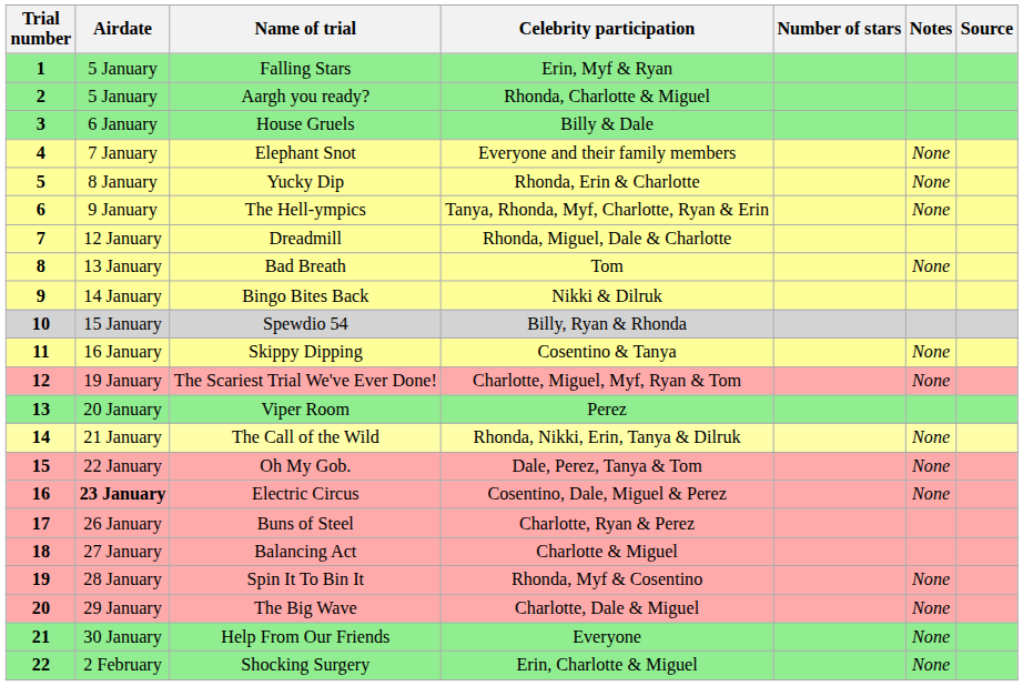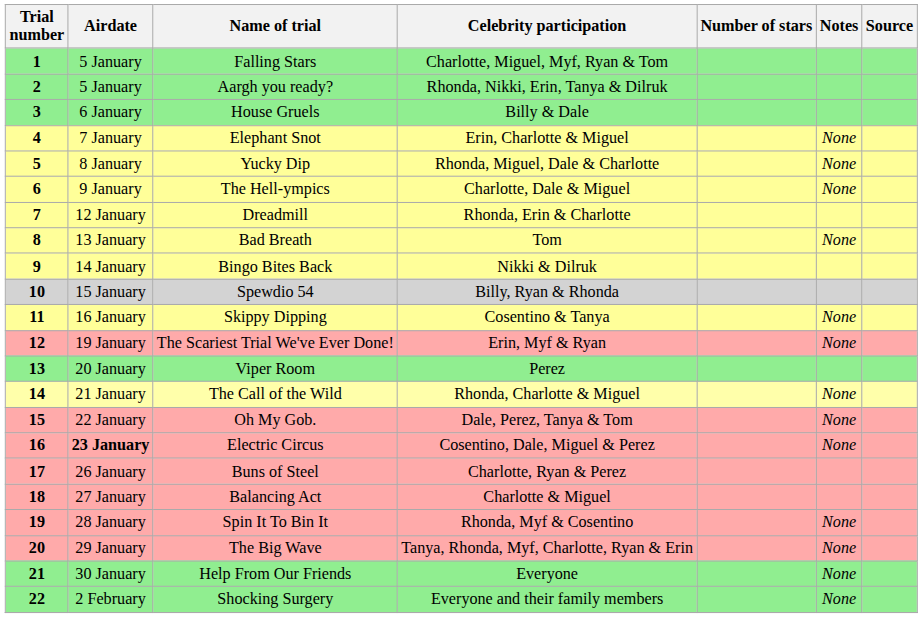Falling Stars | Celebrity participation: Erin, Myf & Ryan -> Charlotte, Miguel, Myf, Ryan & Tom
Aargh you ready? | Celebrity participation: Rhonda, Charlotte & Miguel -> Rhonda, Nikki, Erin, Tanya & Dilruk
Elephant Snot | Celebrity participation: Everyone and their family members -> Erin, Charlotte & Miguel
Yucky Dip | Celebrity participation: Rhonda, Erin & Charlotte -> Rhonda, Miguel, Dale & Charlotte
The Hell-ympics | Celebrity participation: Tanya, Rhonda, Myf, Charlotte, Ryan & Erin -> Charlotte, Dale & Miguel
Dreadmill | Celebrity participation: Rhonda, Miguel, Dale & Charlotte -> Rhonda, Erin & Charlotte
The Scariest Trial We've Ever Done! | Celebrity participation: Charlotte, Miguel, Myf, Ryan & Tom -> Erin, Myf & Ryan
The Call of the Wild | Celebrity participation: Rhonda, Nikki, Erin, Tanya & Dilruk -> Rhonda, Charlotte & Miguel
The Big Wave | Celebrity participation: Charlotte, Dale & Miguel -> Tanya, Rhonda, Myf, Charlotte, Ryan & Erin
Shocking Surgery | Celebrity participation: Erin, Charlotte & Miguel -> Everyone and their family members
